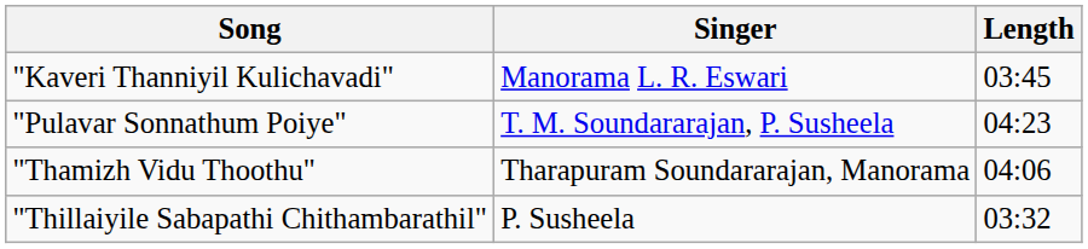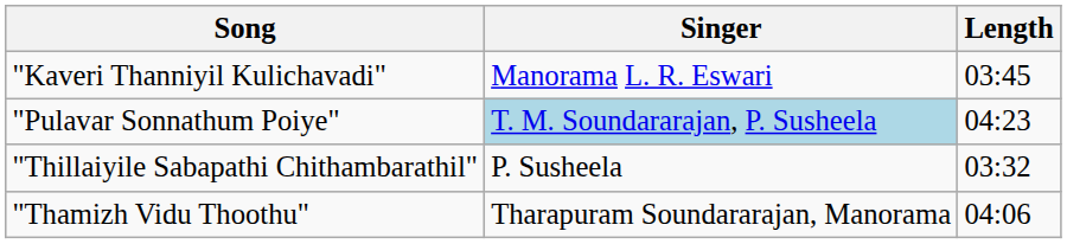"Pulavar Sonnathum Poiye" | Singer: no background -> lightblue background
rows swapped: "Thillaiyile Sabapathi Chithambarathil" <-> "Thamizh Vidu Thoothu"
